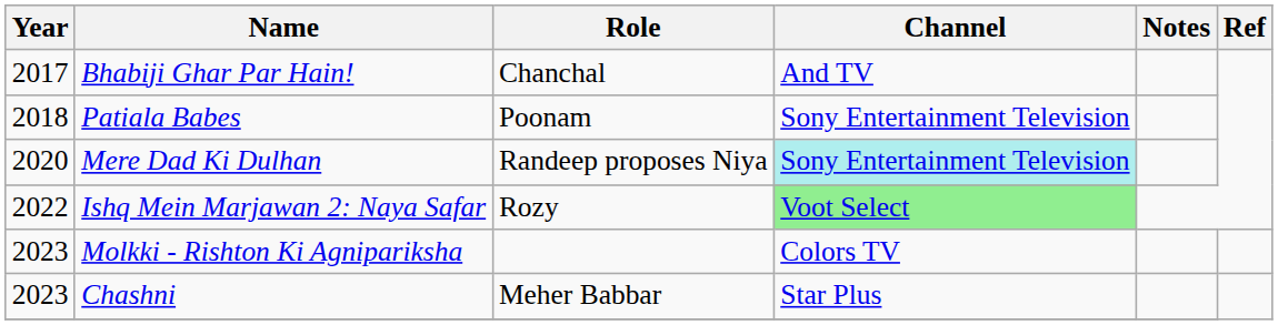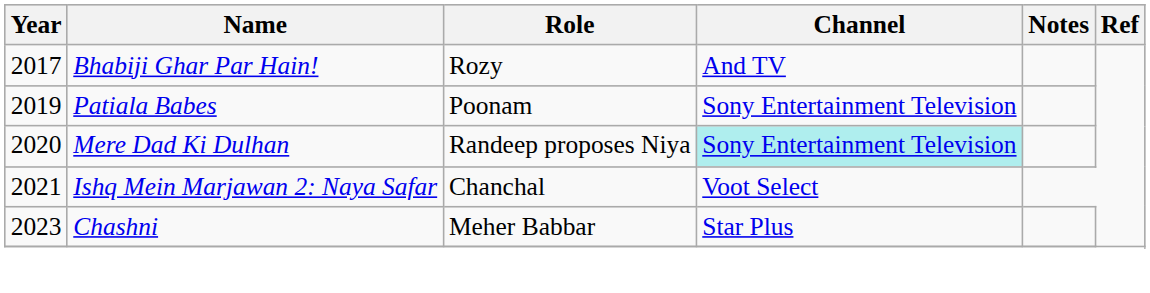Bhabiji Ghar Par Hain! | Role: Chanchal -> Rozy
Patiala Babes | Year: 2018 -> 2019
Ishq Mein Marjawan 2: Naya Safar | Year: 2022 -> 2021
Ishq Mein Marjawan 2: Naya Safar | Role: Rozy -> Chanchal
Ishq Mein Marjawan 2: Naya Safar | Channel: lightgreen background -> no background
- row: 2023 | Molkki - Rishton Ki Agnipariksha | Colors TV
